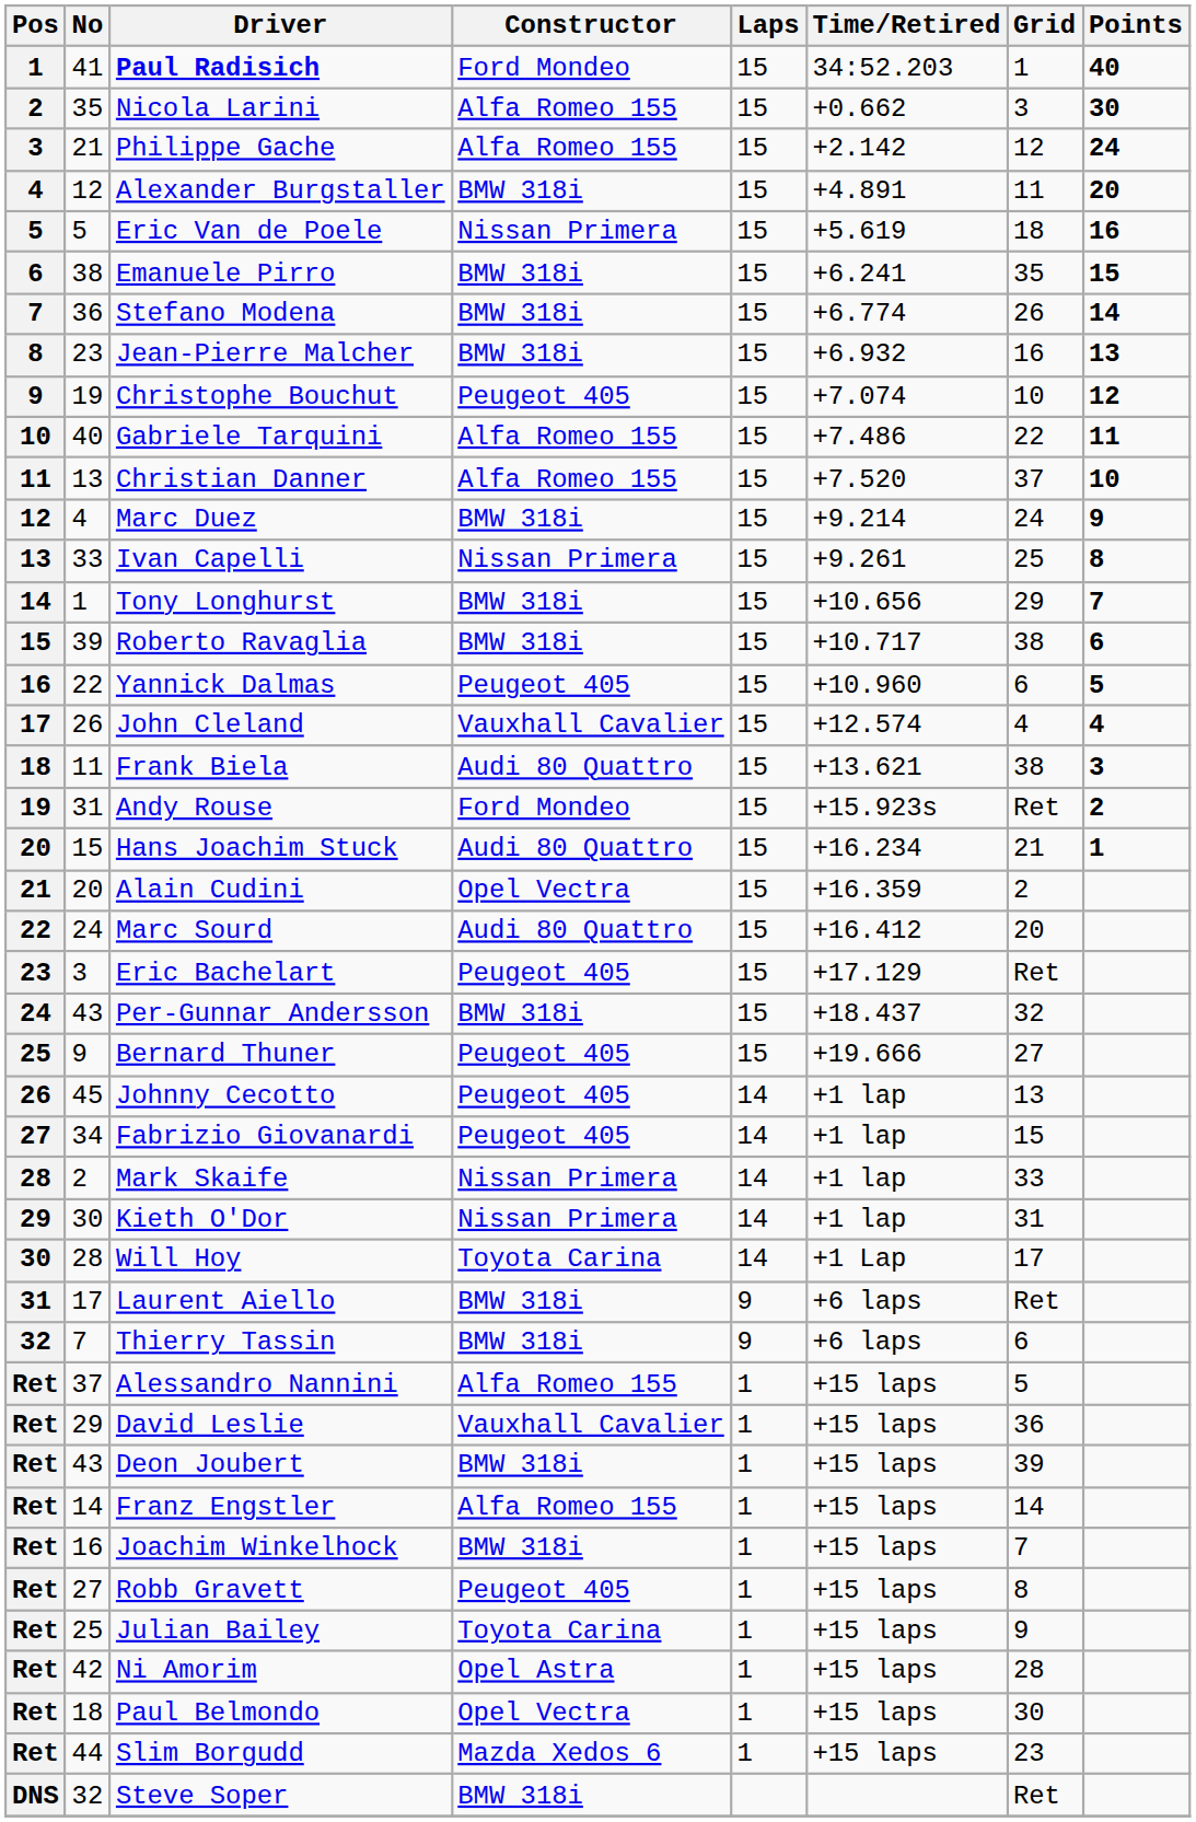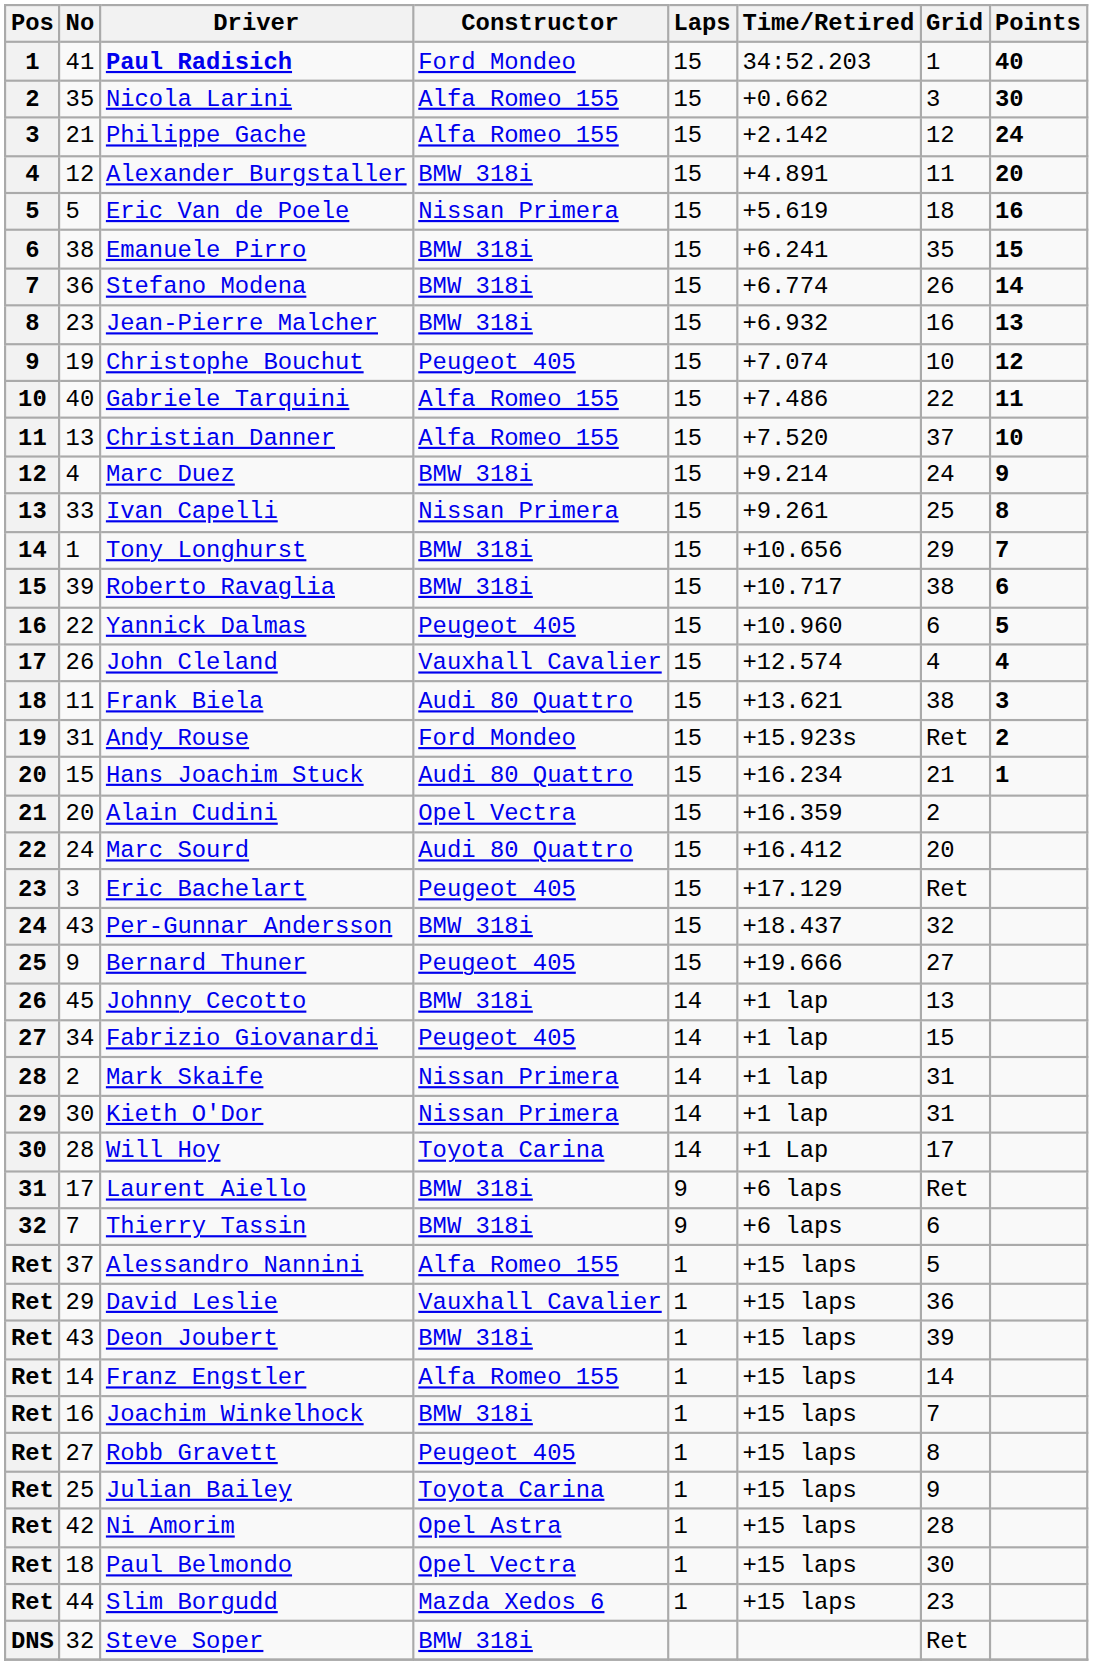Johnny Cecotto | Constructor: Peugeot 405 -> BMW 318i
Mark Skaife | Grid: 33 -> 31
